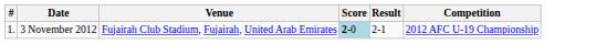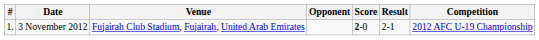+ column: Opponent
3 November 2012 | Score: lightblue background -> no background
